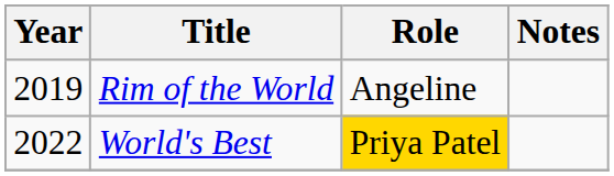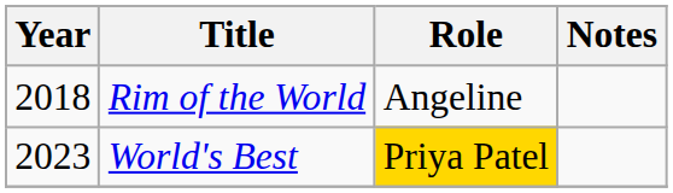Rim of the World | Year: 2019 -> 2018
World's Best | Year: 2022 -> 2023
